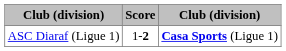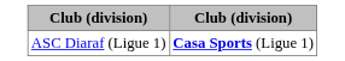- column: Score | 1-2
